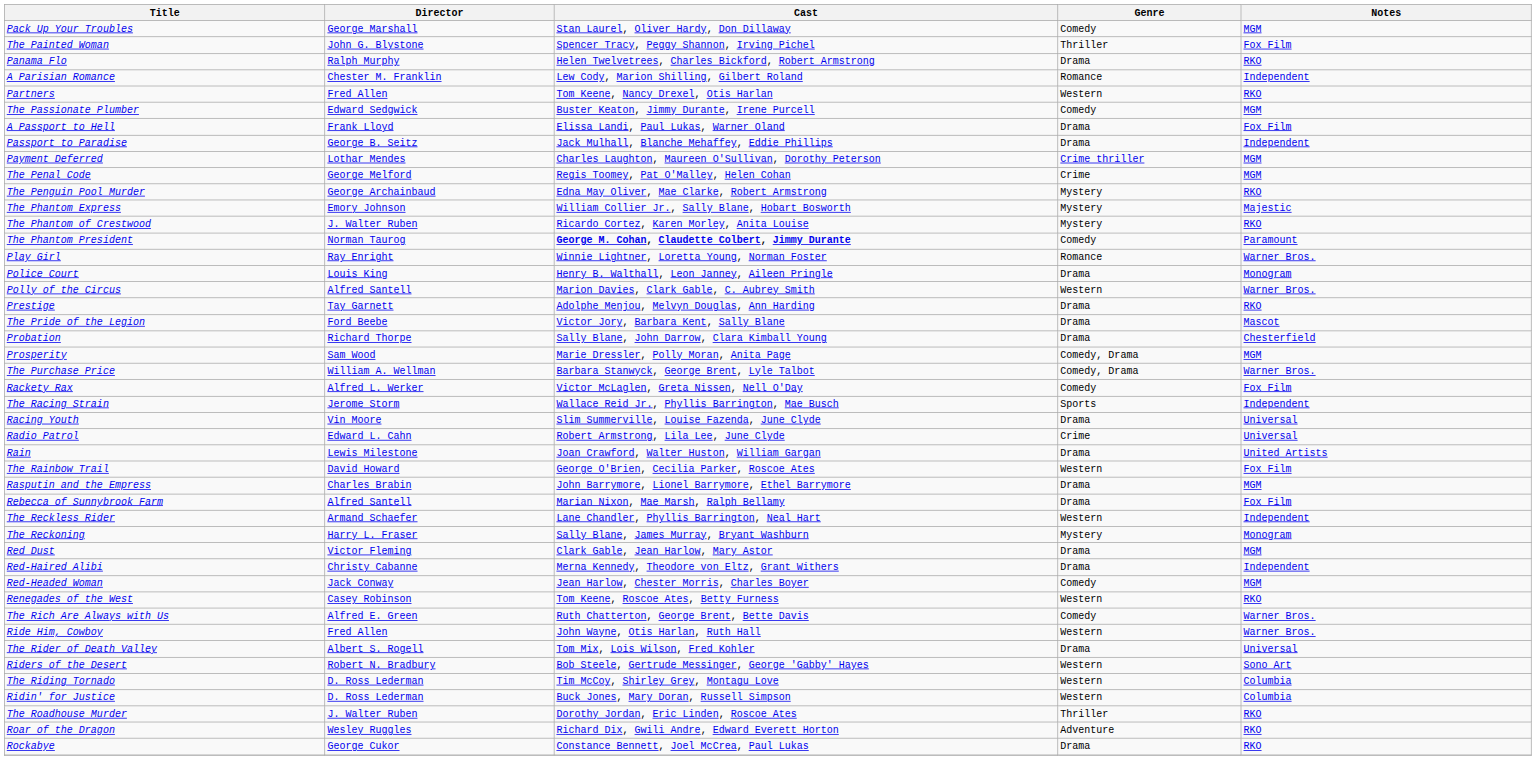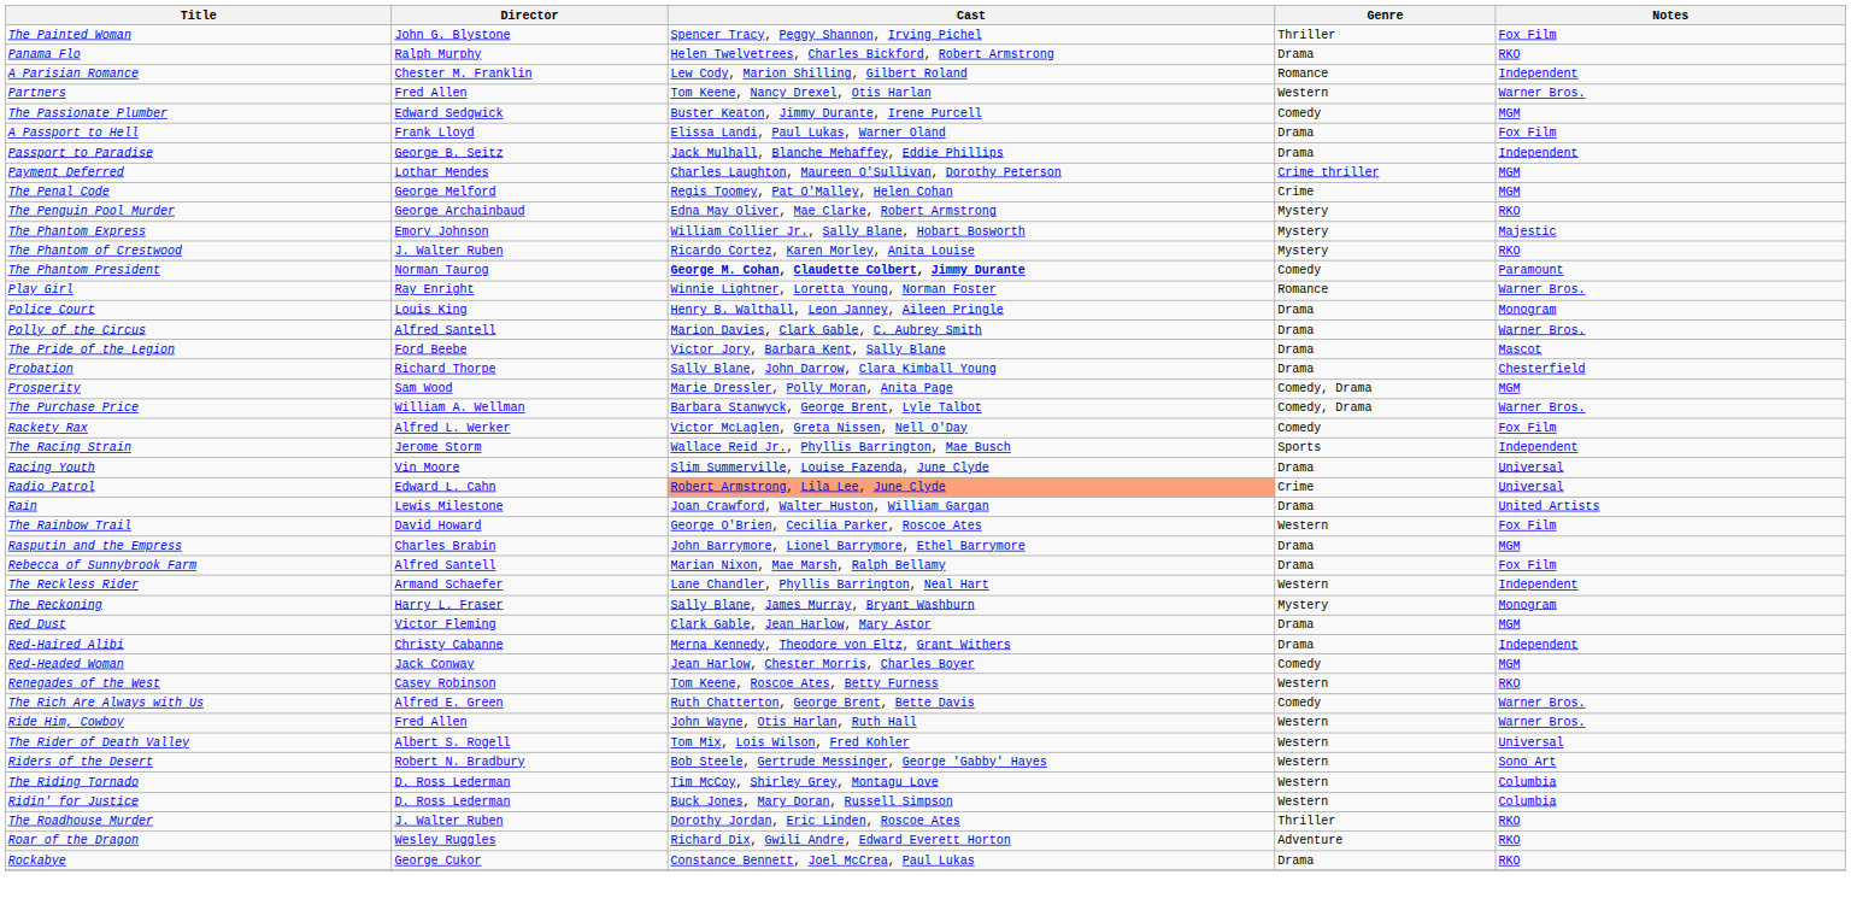- row: Pack Up Your Troubles | George Marshall | Stan Laurel, Oliver Hardy, Don Dillaway | Comedy | MGM
Partners | Notes: RKO -> Warner Bros.
Polly of the Circus | Genre: Western -> Drama
- row: Prestige | Tay Garnett | Adolphe Menjou, Melvyn Douglas, Ann Harding | Drama | RKO
Radio Patrol | Cast: no background -> lightsalmon background
The Rider of Death Valley | Genre: Drama -> Western
